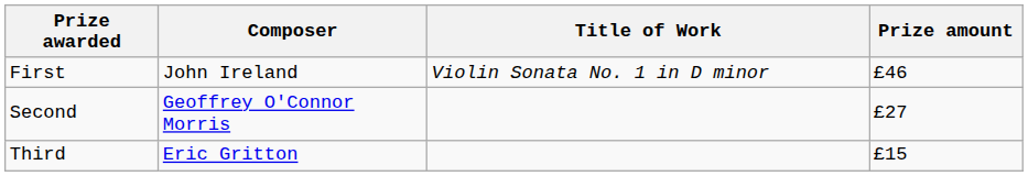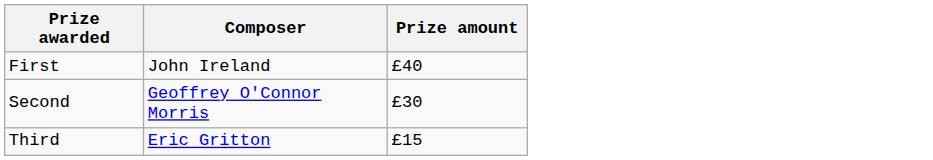- column: Title of Work | Violin Sonata No. 1 in D minor
First | Prize amount: £46 -> £40
Second | Prize amount: £27 -> £30
